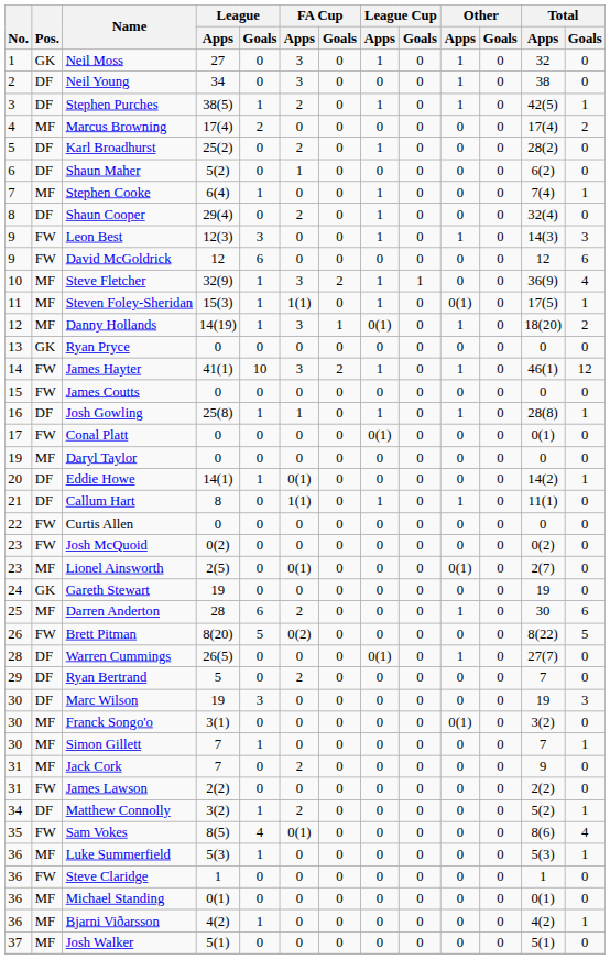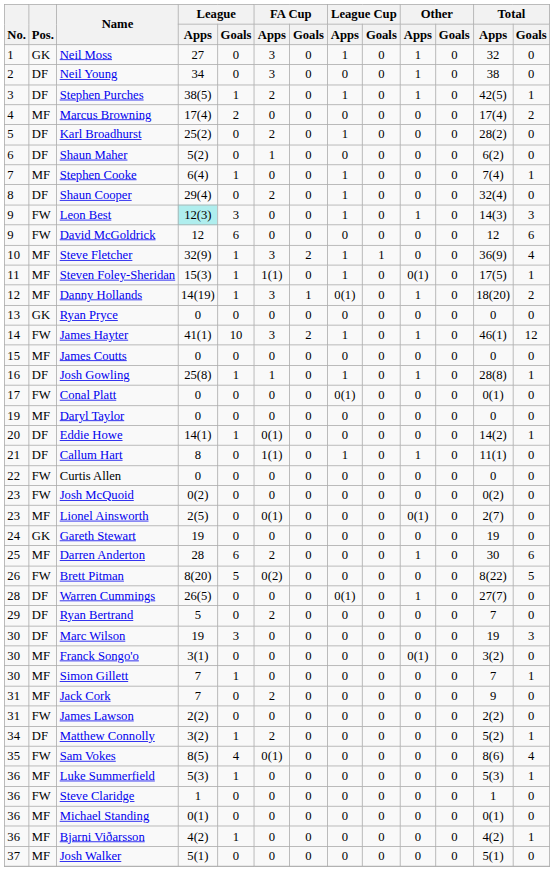Leon Best | League / Apps: no background -> paleturquoise background
James Coutts | Pos.: FW -> MF
